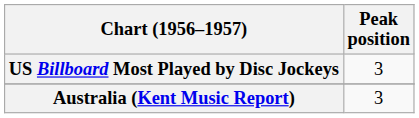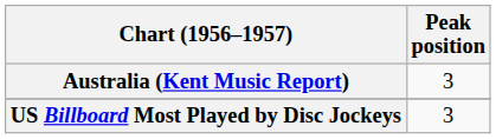rows swapped: Australia (Kent Music Report) <-> US Billboard Most Played by Disc Jockeys
